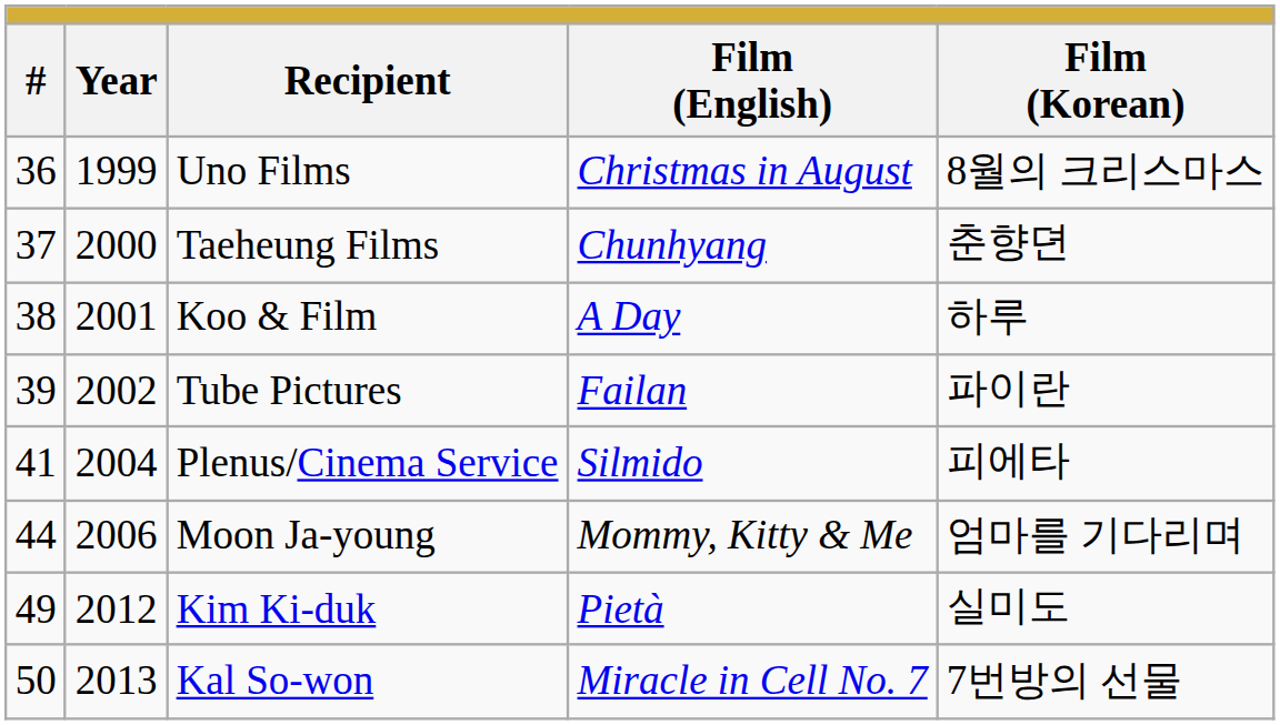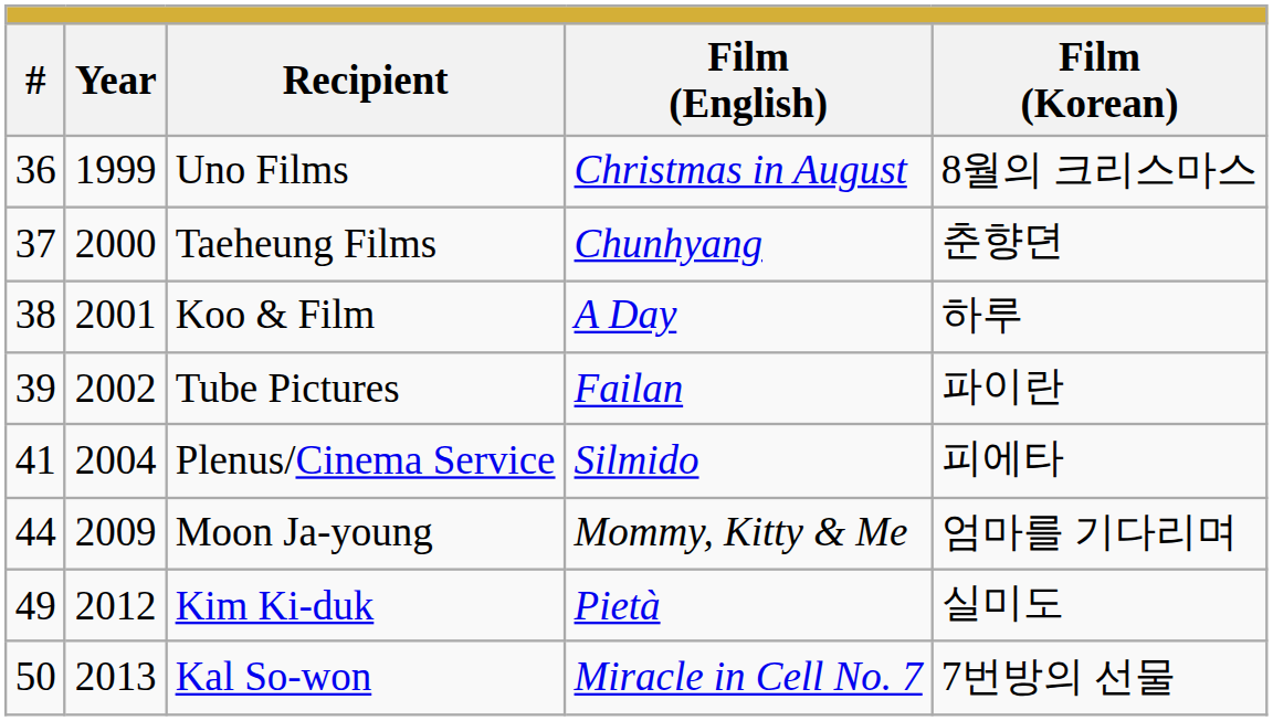Moon Ja-young | Year: 2006 -> 2009
